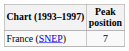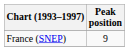France (SNEP) | Peak position: 7 -> 9
